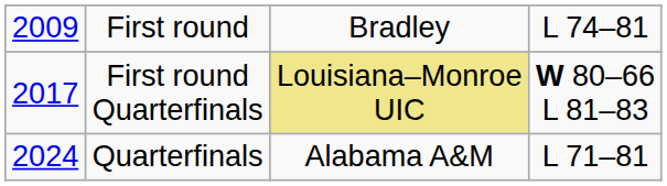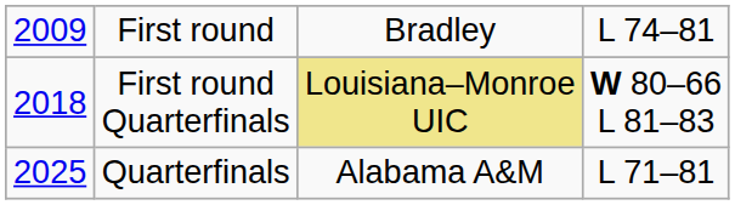First round Quarterfinals | column 1: 2017 -> 2018
Quarterfinals | column 1: 2024 -> 2025
